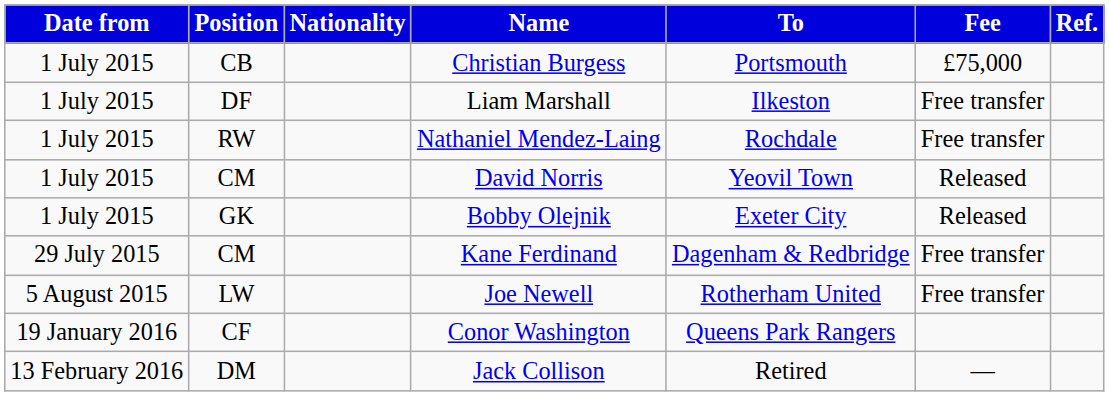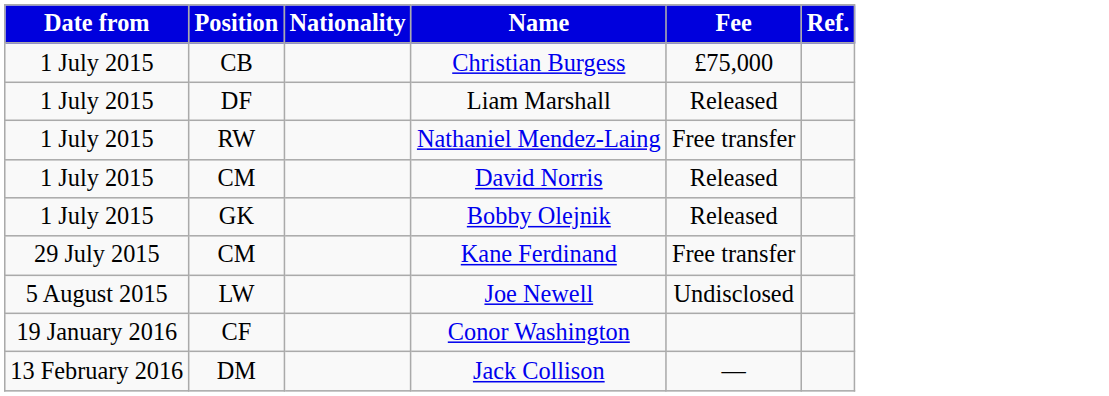- column: To | Portsmouth | Ilkeston | Rochdale | Yeovil Town | Exeter City | Dagenham & Redbridge | Rotherham United | Queens Park Rangers | Retired
Liam Marshall | Fee: Free transfer -> Released
Joe Newell | Fee: Free transfer -> Undisclosed
